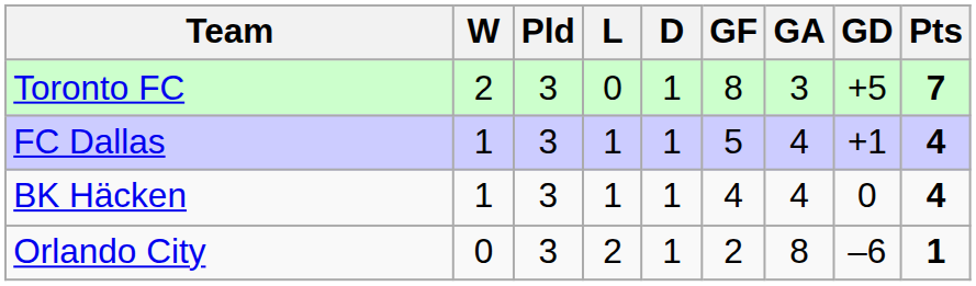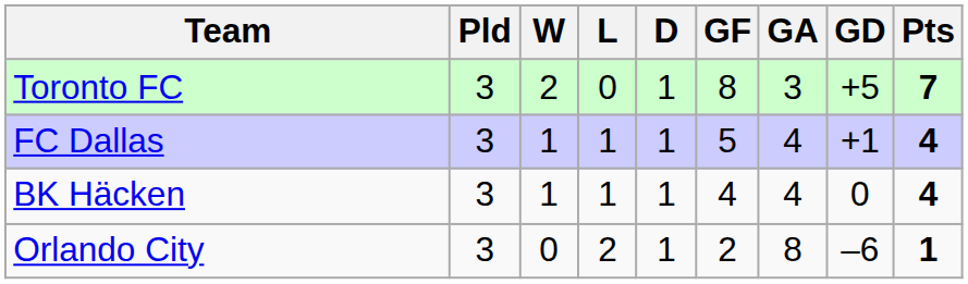columns swapped: Pld <-> W
